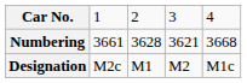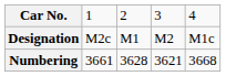rows swapped: Designation <-> Numbering
